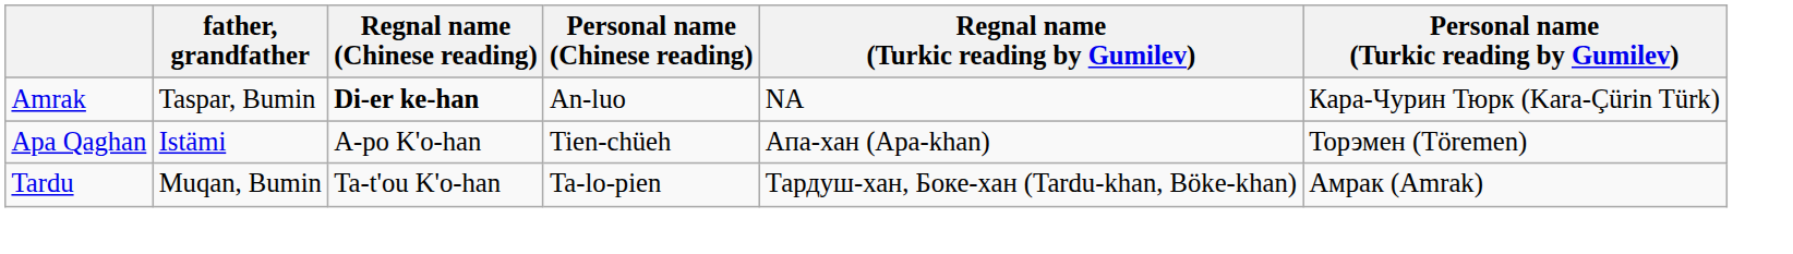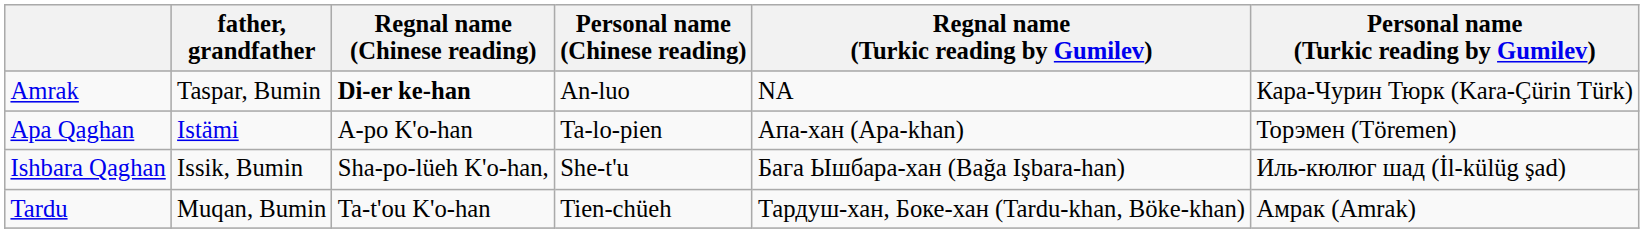Apa Qaghan | Personal name (Chinese reading): Tien-chüeh -> Ta-lo-pien
+ row: Ishbara Qaghan | Issik, Bumin | Sha-po-lüeh K'o-han, | She-t'u | Бага Ышбара-хан (Bağa Işbara-han) | Иль-кюлюг шад (İl-külüg şad)
Tardu | Personal name (Chinese reading): Ta-lo-pien -> Tien-chüeh
